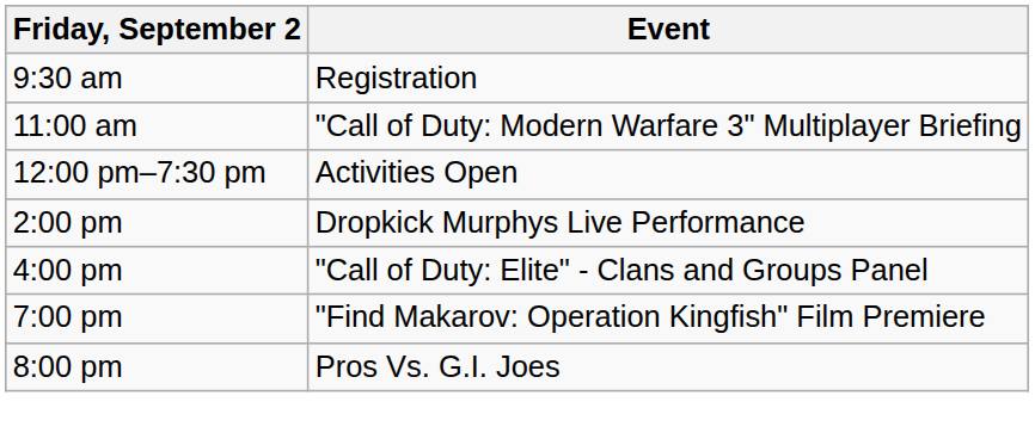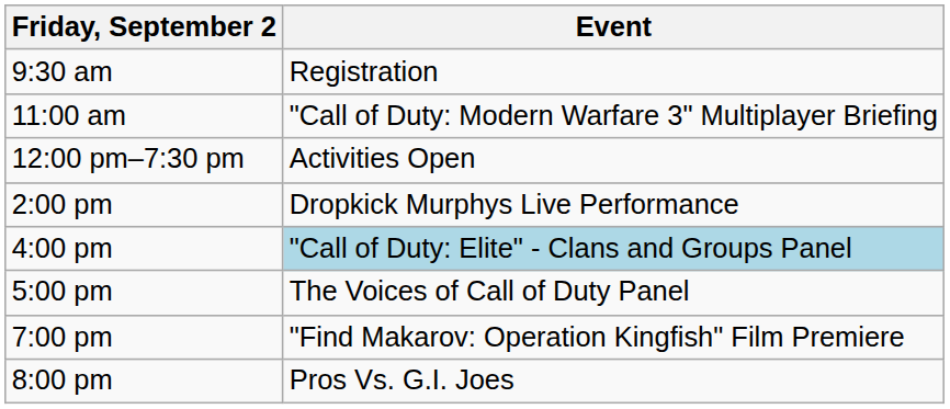4:00 pm | Event: no background -> lightblue background
+ row: 5:00 pm | The Voices of Call of Duty Panel
